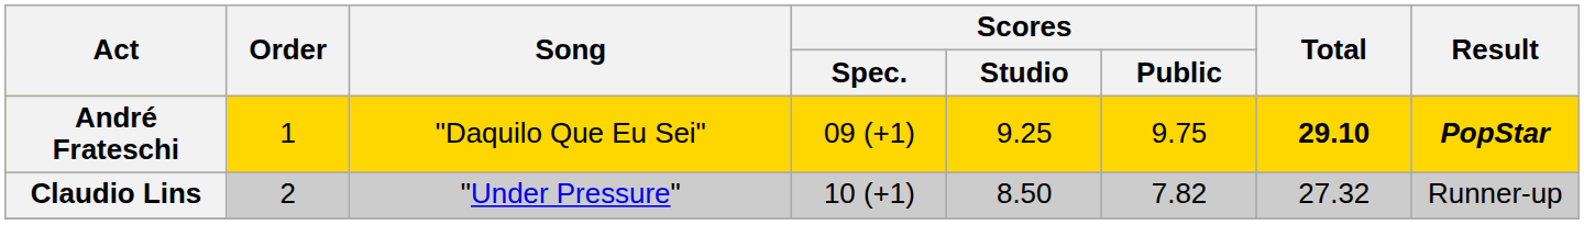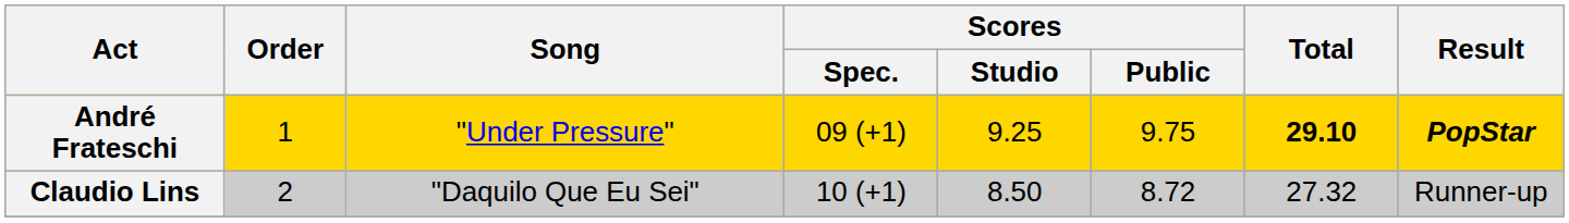André Frateschi | Song: "Daquilo Que Eu Sei" -> "Under Pressure"
Claudio Lins | Song: "Under Pressure" -> "Daquilo Que Eu Sei"
Claudio Lins | Scores / Public: 7.82 -> 8.72
